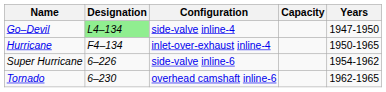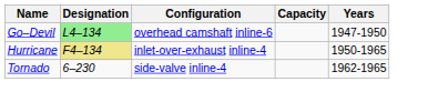Go–Devil | Configuration: side-valve inline-4 -> overhead camshaft inline-6
Hurricane | Designation: no background -> khaki background
- row: Super Hurricane | 6–226 | side-valve inline-6 | 1954-1962
Tornado | Configuration: overhead camshaft inline-6 -> side-valve inline-4
